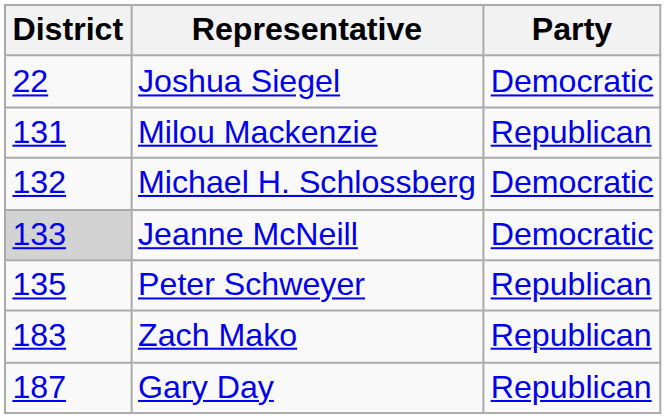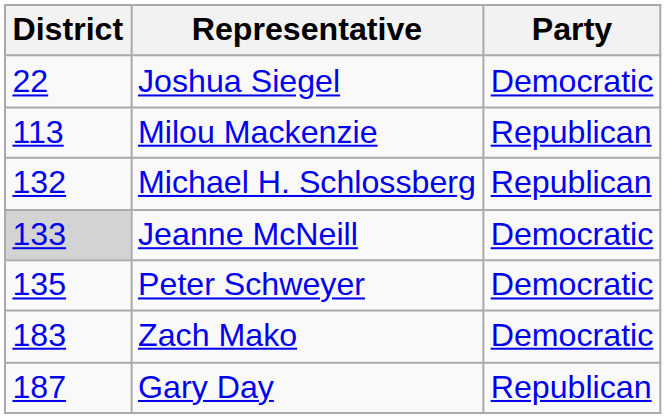Milou Mackenzie | District: 131 -> 113
Michael H. Schlossberg | Party: Democratic -> Republican
Peter Schweyer | Party: Republican -> Democratic
Zach Mako | Party: Republican -> Democratic
